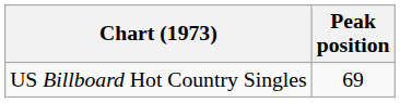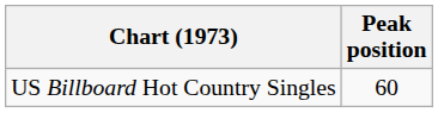US Billboard Hot Country Singles | Peak position: 69 -> 60
